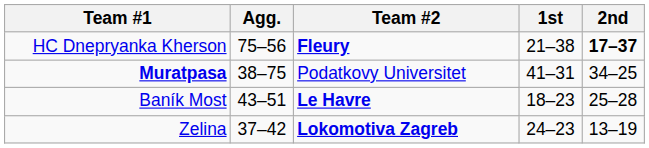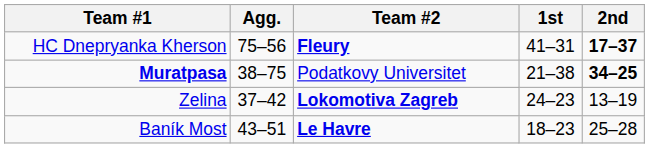HC Dnepryanka Kherson | 1st: 21–38 -> 41–31
Muratpasa | 1st: 41–31 -> 21–38
Muratpasa | 2nd: normal -> bold
rows swapped: Baník Most <-> Zelina
